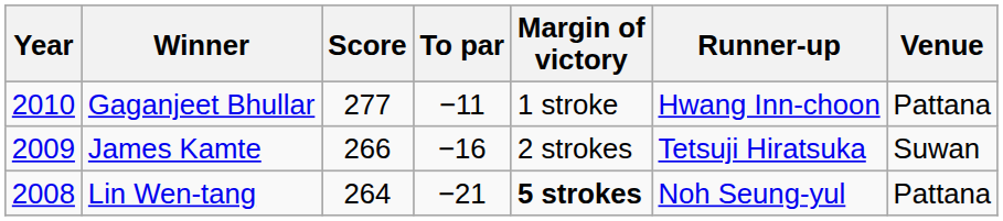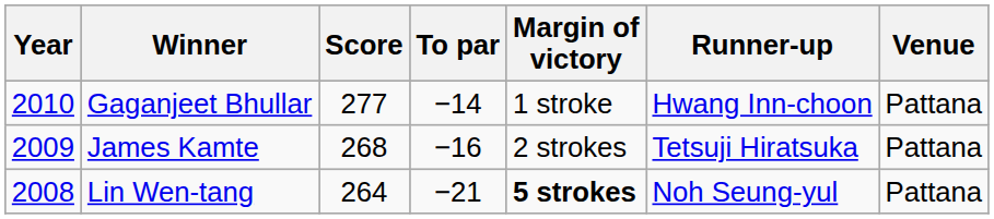Gaganjeet Bhullar | To par: −11 -> −14
James Kamte | Score: 266 -> 268
James Kamte | Venue: Suwan -> Pattana
